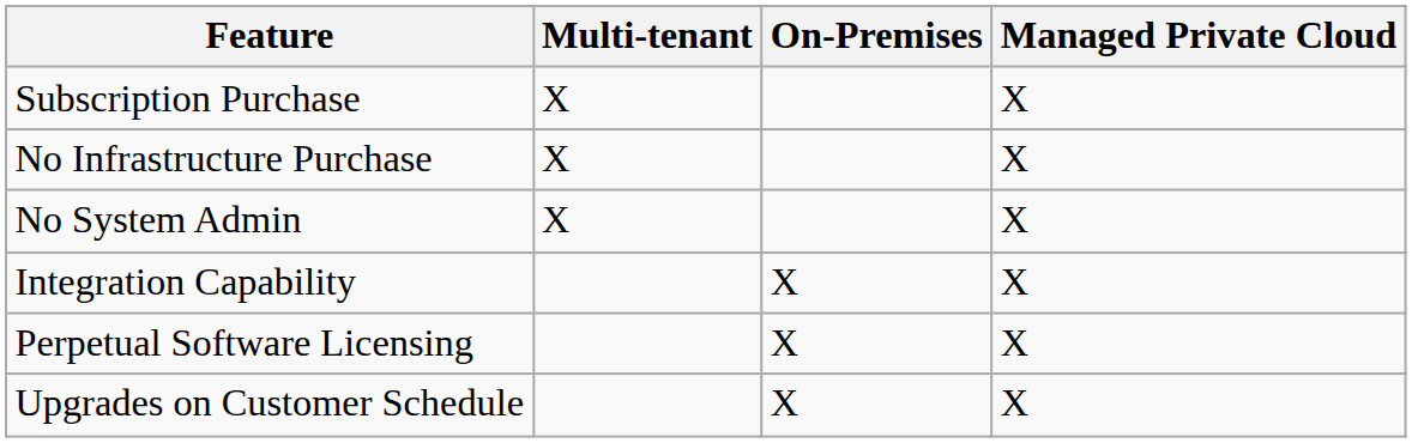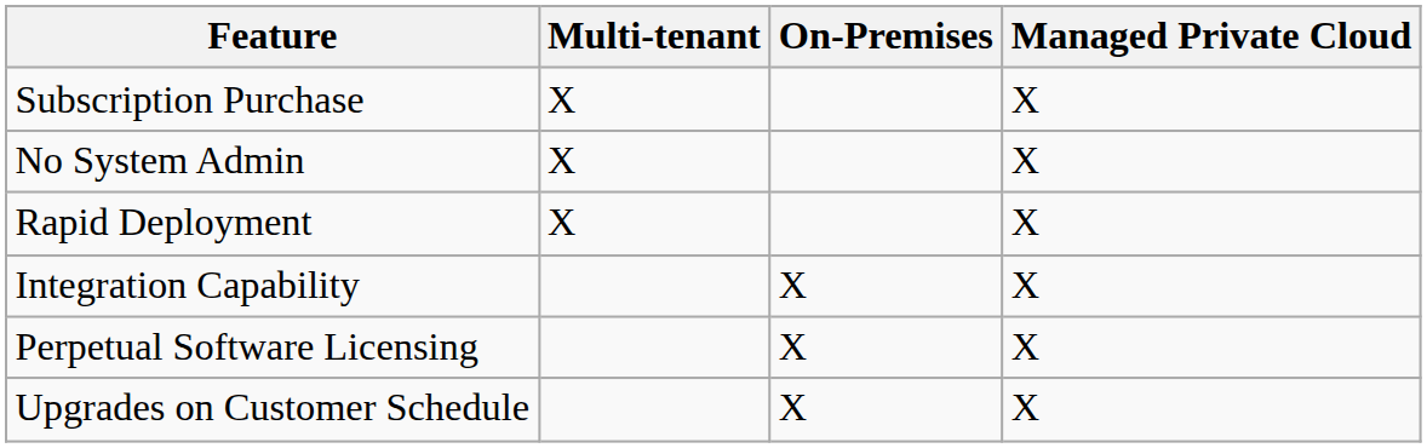- row: No Infrastructure Purchase | X | X
+ row: Rapid Deployment | X | X
